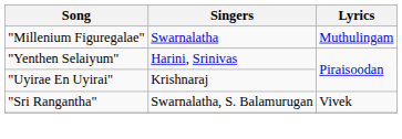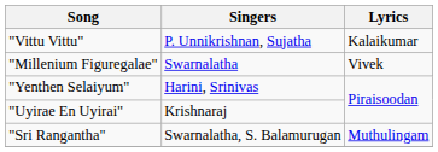+ row: "Vittu Vittu" | P. Unnikrishnan, Sujatha | Kalaikumar
"Millenium Figuregalae" | Lyrics: Muthulingam -> Vivek
"Sri Rangantha" | Lyrics: Vivek -> Muthulingam
